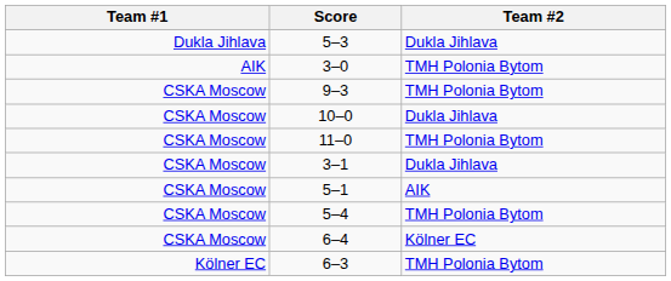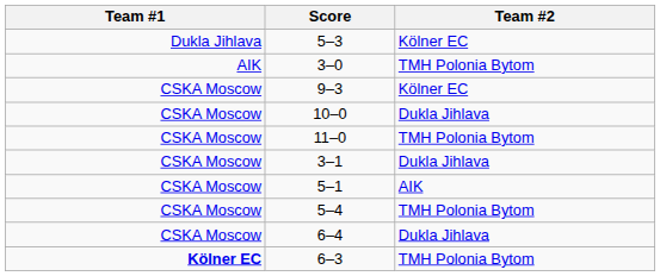5–3 | Team #2: Dukla Jihlava -> Kölner EC
9–3 | Team #2: TMH Polonia Bytom -> Kölner EC
6–4 | Team #2: Kölner EC -> Dukla Jihlava
6–3 | Team #1: normal -> bold
